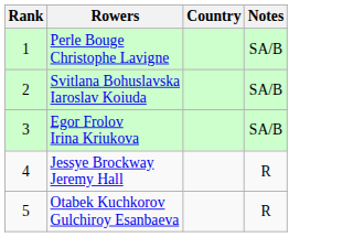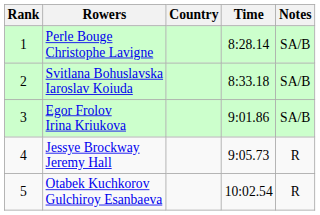+ column: Time | 8:28.14 | 8:33.18 | 9:01.86 | 9:05.73 | 10:02.54
